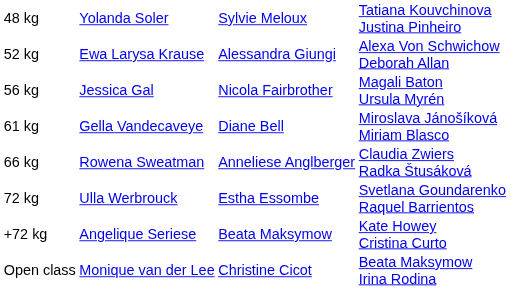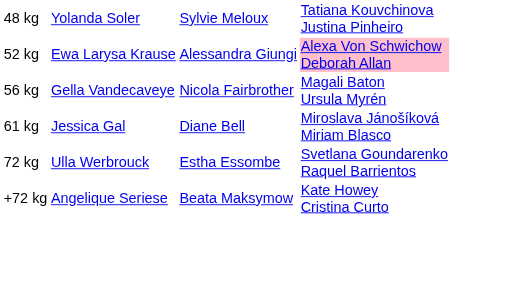52 kg | column 4: no background -> pink background
56 kg | column 2: Jessica Gal -> Gella Vandecaveye
61 kg | column 2: Gella Vandecaveye -> Jessica Gal
- row: 66 kg | Rowena Sweatman | Anneliese Anglberger | Claudia Zwiers Radka Štusáková
- row: Open class | Monique van der Lee | Christine Cicot | Beata Maksymow Irina Rodina
